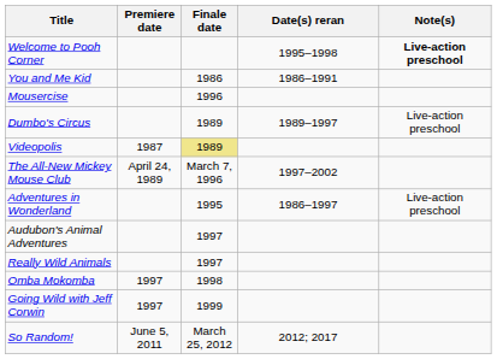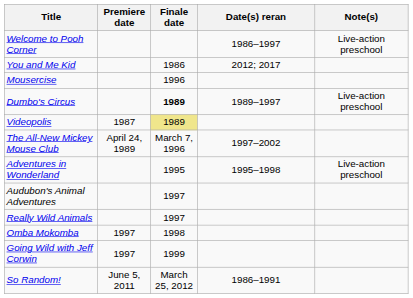Welcome to Pooh Corner | Date(s) reran: 1995–1998 -> 1986–1997
Welcome to Pooh Corner | Note(s): bold -> normal
You and Me Kid | Date(s) reran: 1986–1991 -> 2012; 2017
Dumbo's Circus | Finale date: normal -> bold
Adventures in Wonderland | Date(s) reran: 1986–1997 -> 1995–1998
So Random! | Date(s) reran: 2012; 2017 -> 1986–1991
